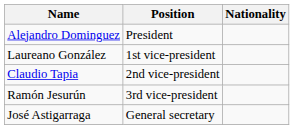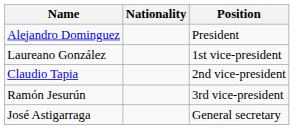columns swapped: Nationality <-> Position
